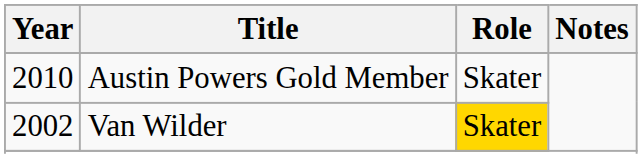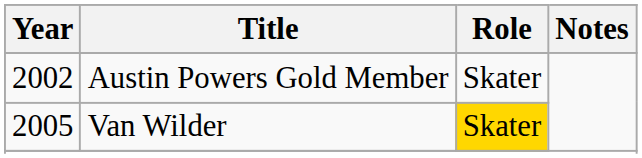Austin Powers Gold Member | Year: 2010 -> 2002
Van Wilder | Year: 2002 -> 2005
